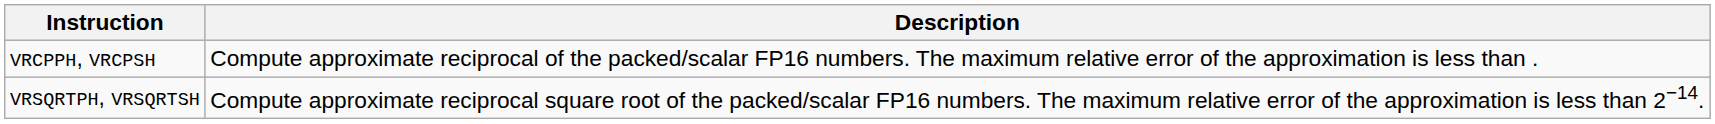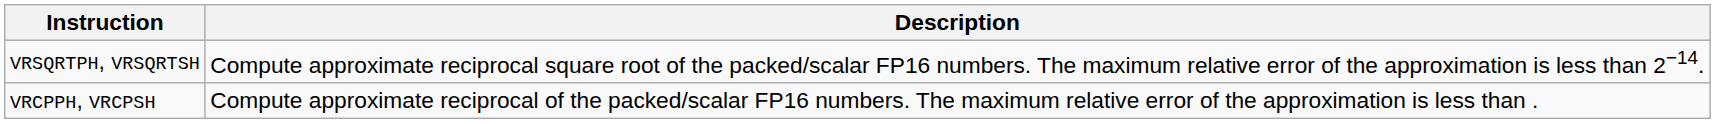rows swapped: VRCPPH, VRCPSH <-> VRSQRTPH, VRSQRTSH
